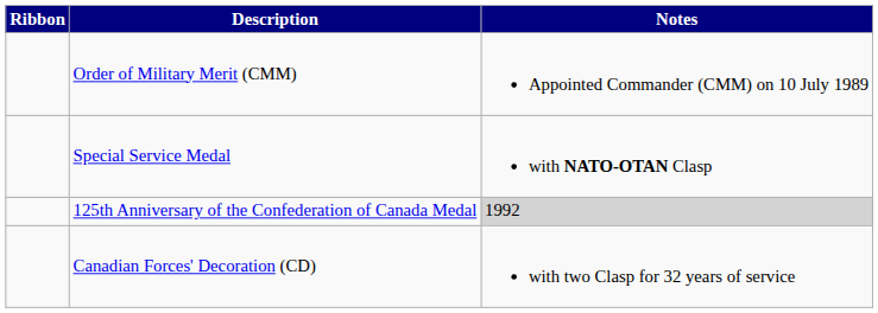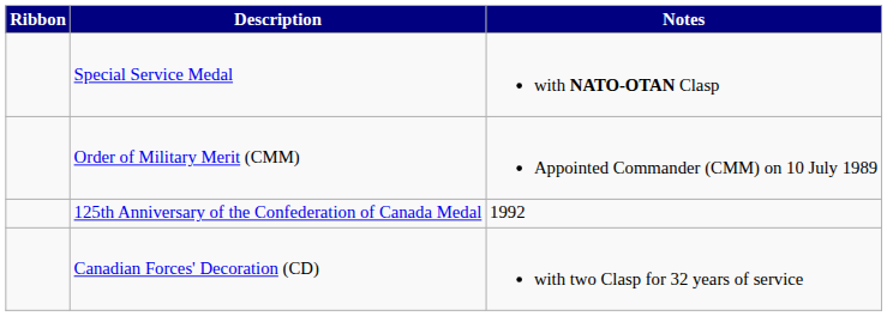rows swapped: Order of Military Merit (CMM) <-> Special Service Medal
125th Anniversary of the Confederation of Canada Medal | Notes: lightgrey background -> no background
